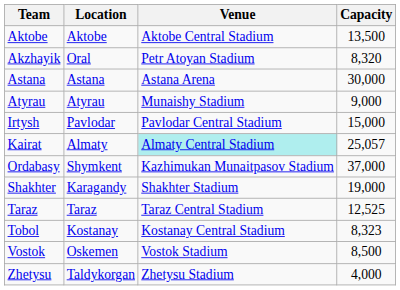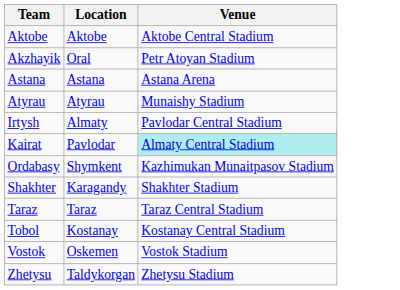- column: Capacity | 13,500 | 8,320 | 30,000 | 9,000 | 15,000 | 25,057 | 37,000 | 19,000 | 12,525 | 8,323 | 8,500 | 4,000
Irtysh | Location: Pavlodar -> Almaty
Kairat | Location: Almaty -> Pavlodar
